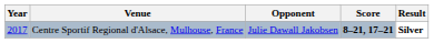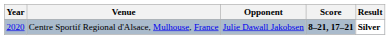Centre Sportif Regional d'Alsace, Mulhouse, France | Year: 2017 -> 2020
